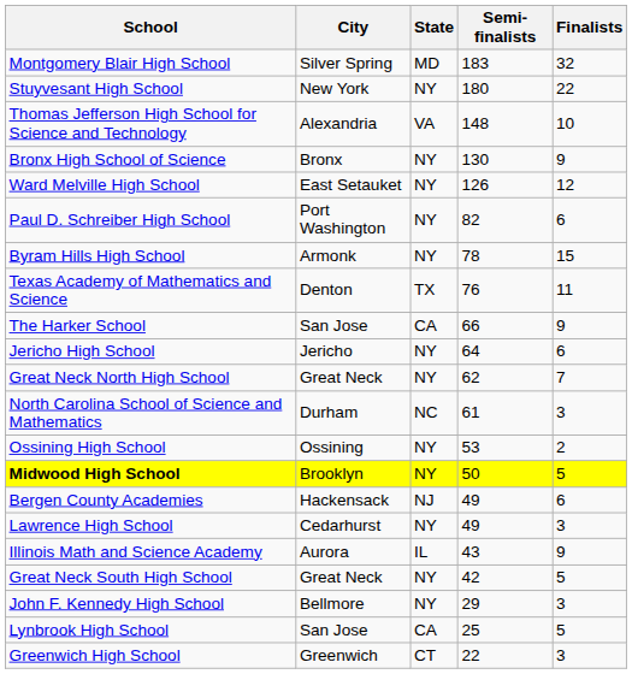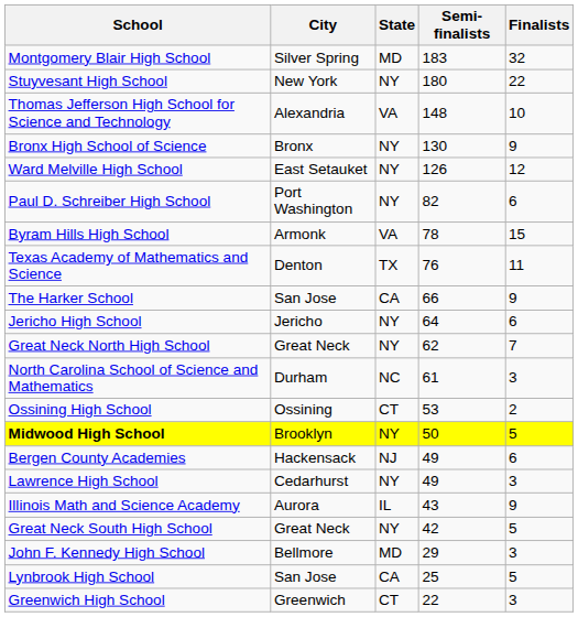Byram Hills High School | State: NY -> VA
Ossining High School | State: NY -> CT
John F. Kennedy High School | State: NY -> MD
